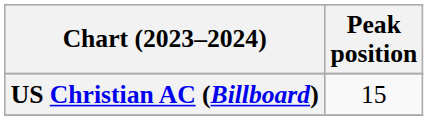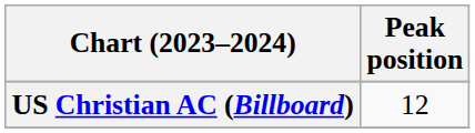US Christian AC (Billboard) | Peak position: 15 -> 12
